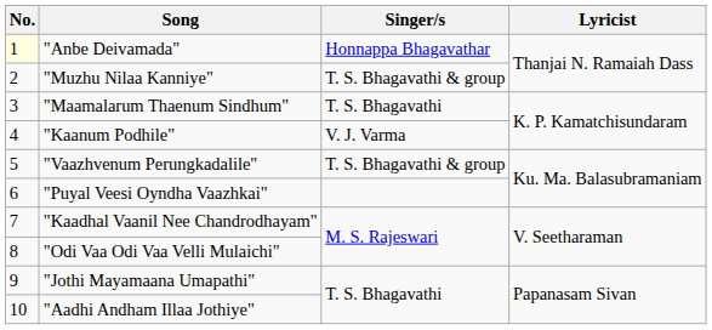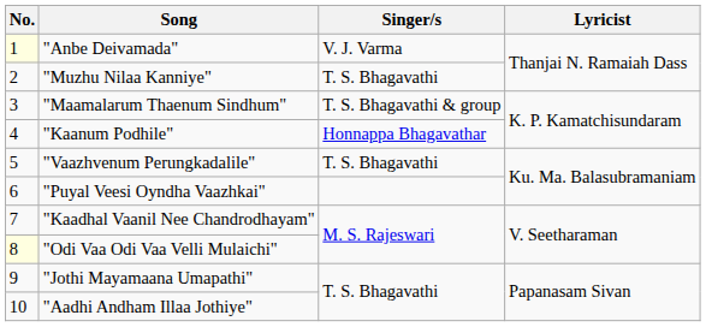"Anbe Deivamada" | Singer/s: Honnappa Bhagavathar -> V. J. Varma
"Muzhu Nilaa Kanniye" | Singer/s: T. S. Bhagavathi & group -> T. S. Bhagavathi
"Maamalarum Thaenum Sindhum" | Singer/s: T. S. Bhagavathi -> T. S. Bhagavathi & group
"Kaanum Podhile" | Singer/s: V. J. Varma -> Honnappa Bhagavathar
"Vaazhvenum Perungkadalile" | Singer/s: T. S. Bhagavathi & group -> T. S. Bhagavathi
"Odi Vaa Odi Vaa Velli Mulaichi" | No.: no background -> lightyellow background
